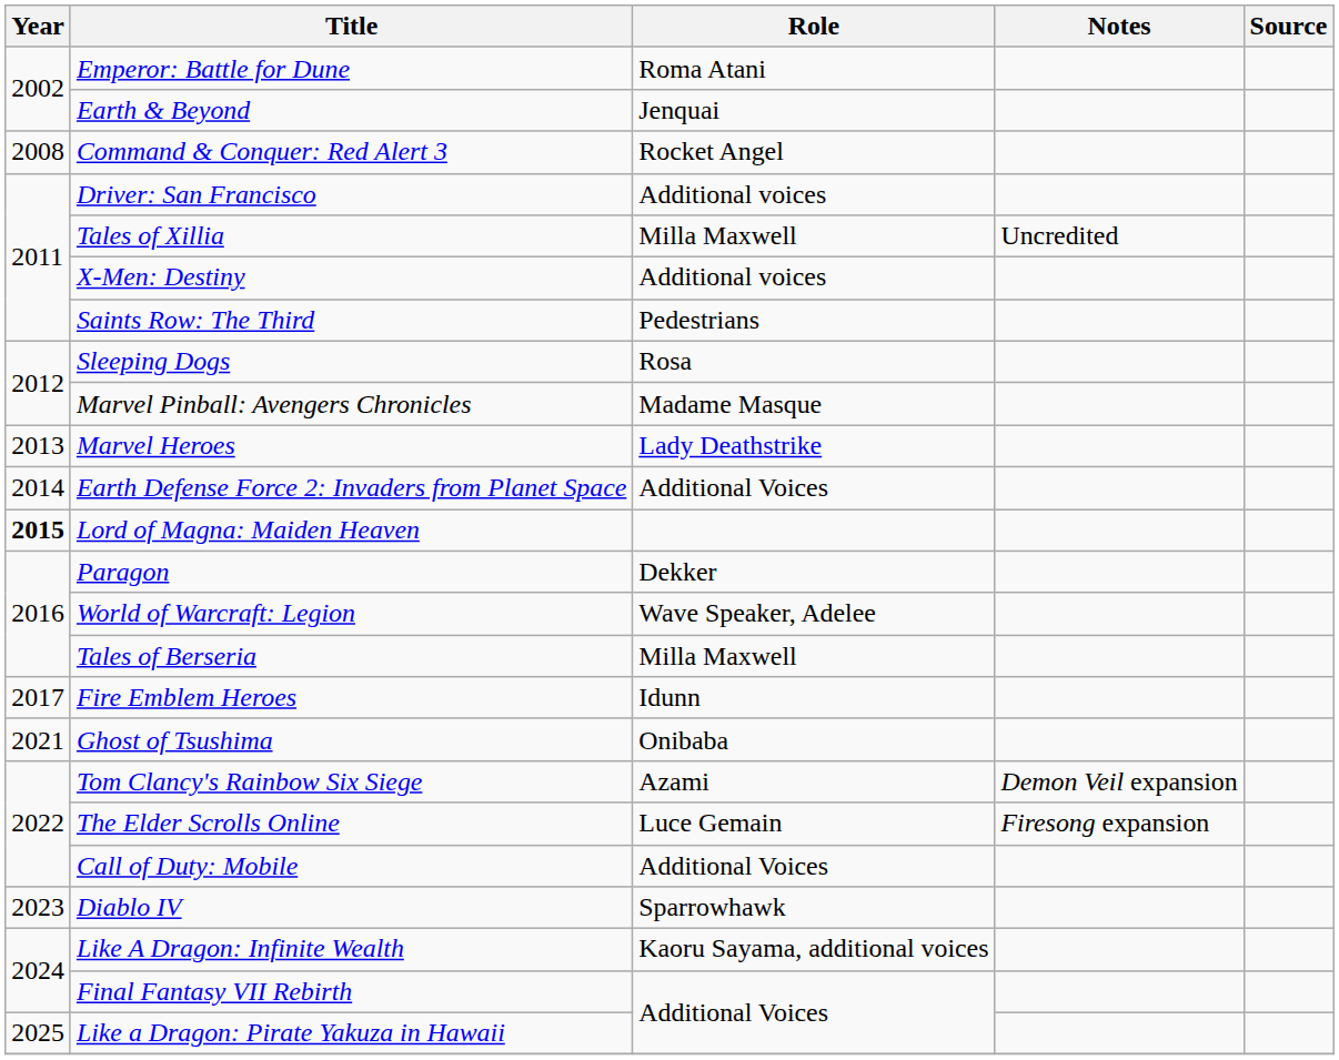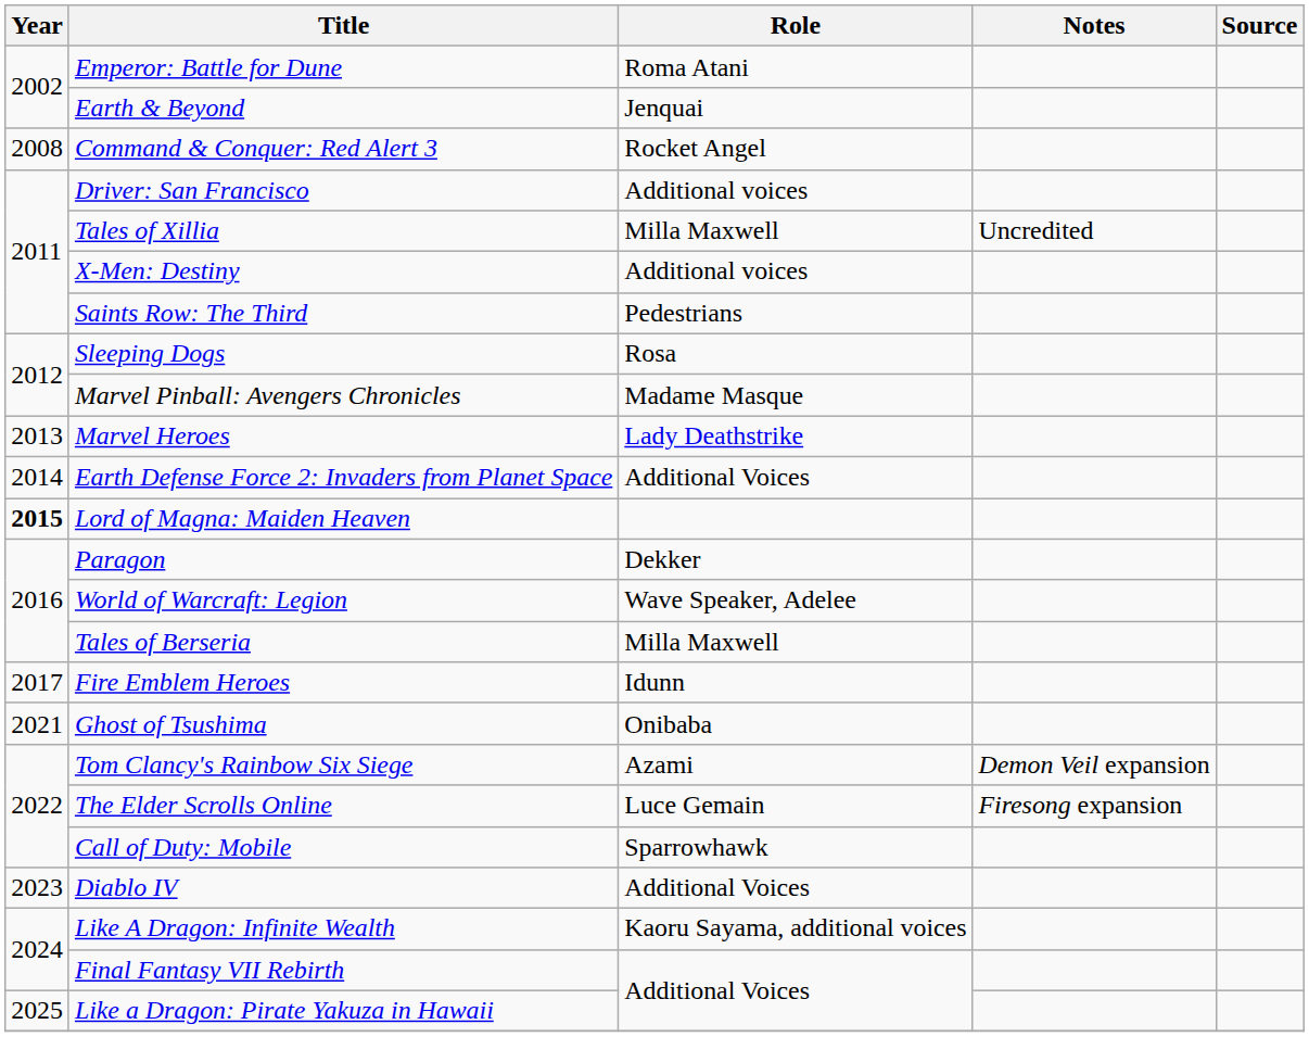Call of Duty: Mobile | Role: Additional Voices -> Sparrowhawk
Diablo IV | Role: Sparrowhawk -> Additional Voices
